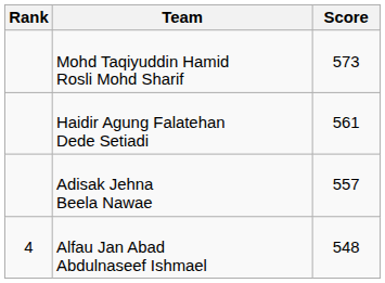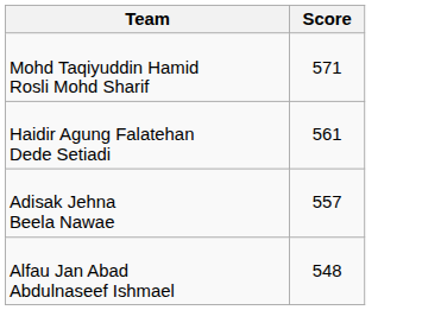- column: Rank | 4
Mohd Taqiyuddin Hamid Rosli Mohd Sharif | Score: 573 -> 571
